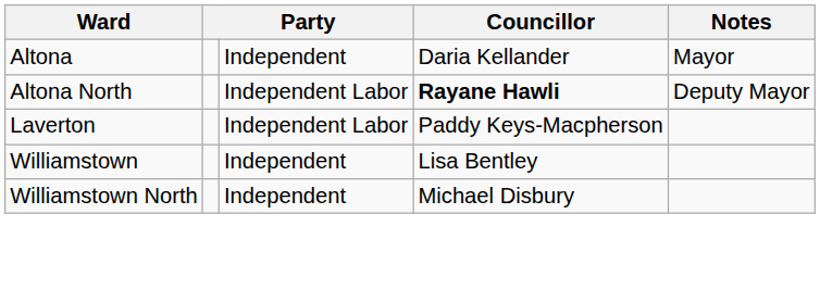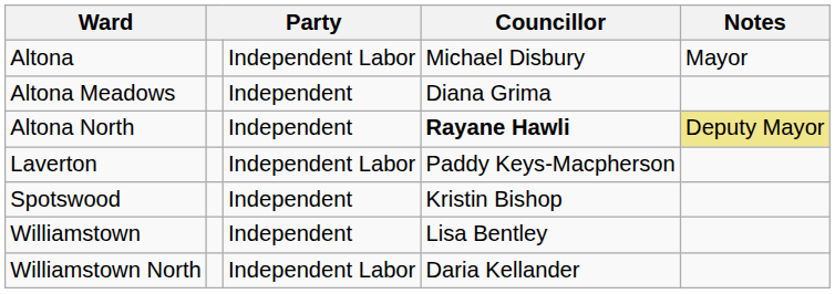Altona | column 3: Independent -> Independent Labor
Altona | Councillor: Daria Kellander -> Michael Disbury
+ row: Altona Meadows | Independent | Diana Grima
Altona North | column 3: Independent Labor -> Independent
Altona North | Notes: no background -> khaki background
+ row: Spotswood | Independent | Kristin Bishop
Williamstown North | column 3: Independent -> Independent Labor
Williamstown North | Councillor: Michael Disbury -> Daria Kellander
